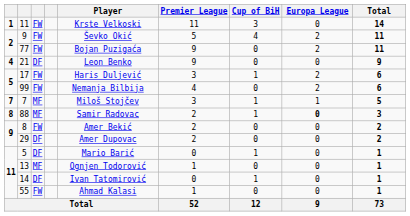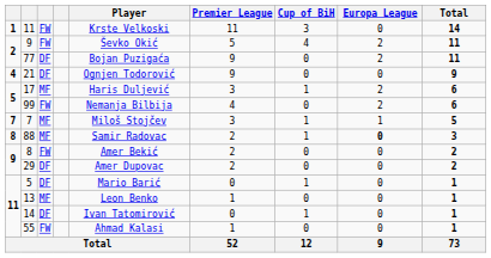77 | column 3: FW -> DF
21 | Player: Leon Benko -> Ognjen Todorović
17 | column 3: FW -> MF
13 | Player: Ognjen Todorović -> Leon Benko
